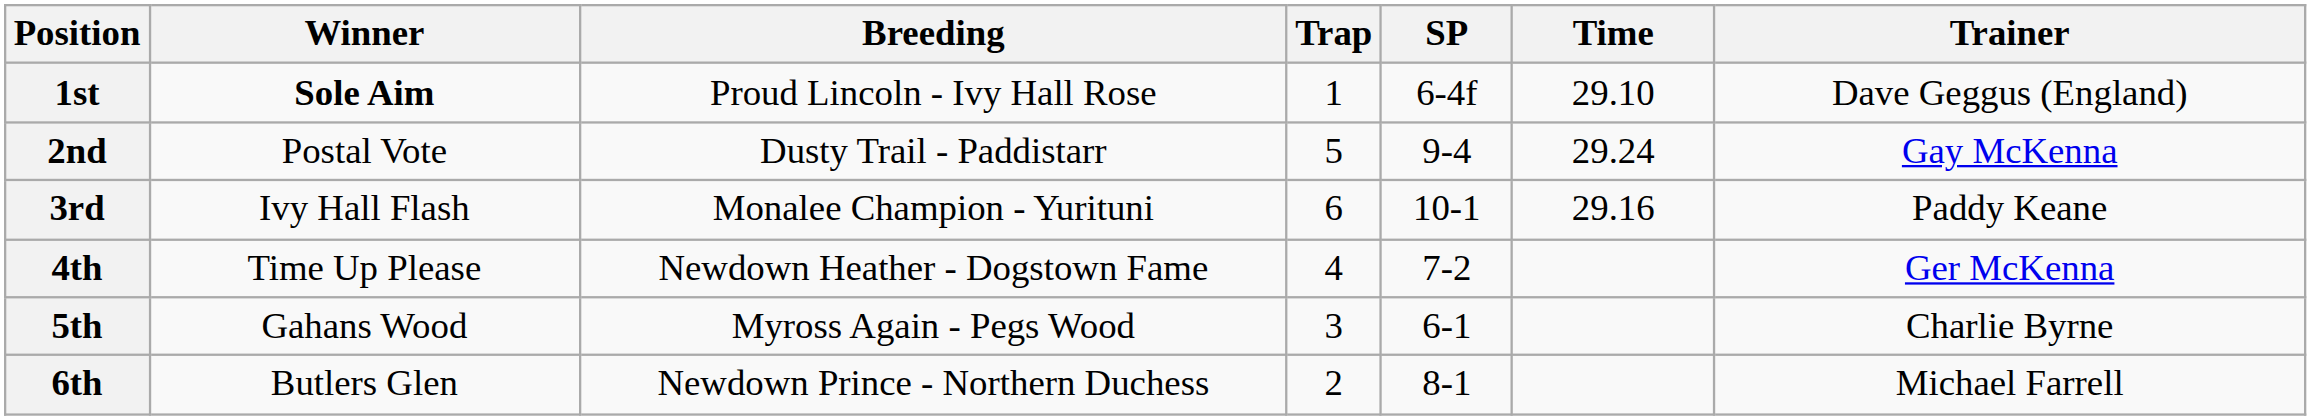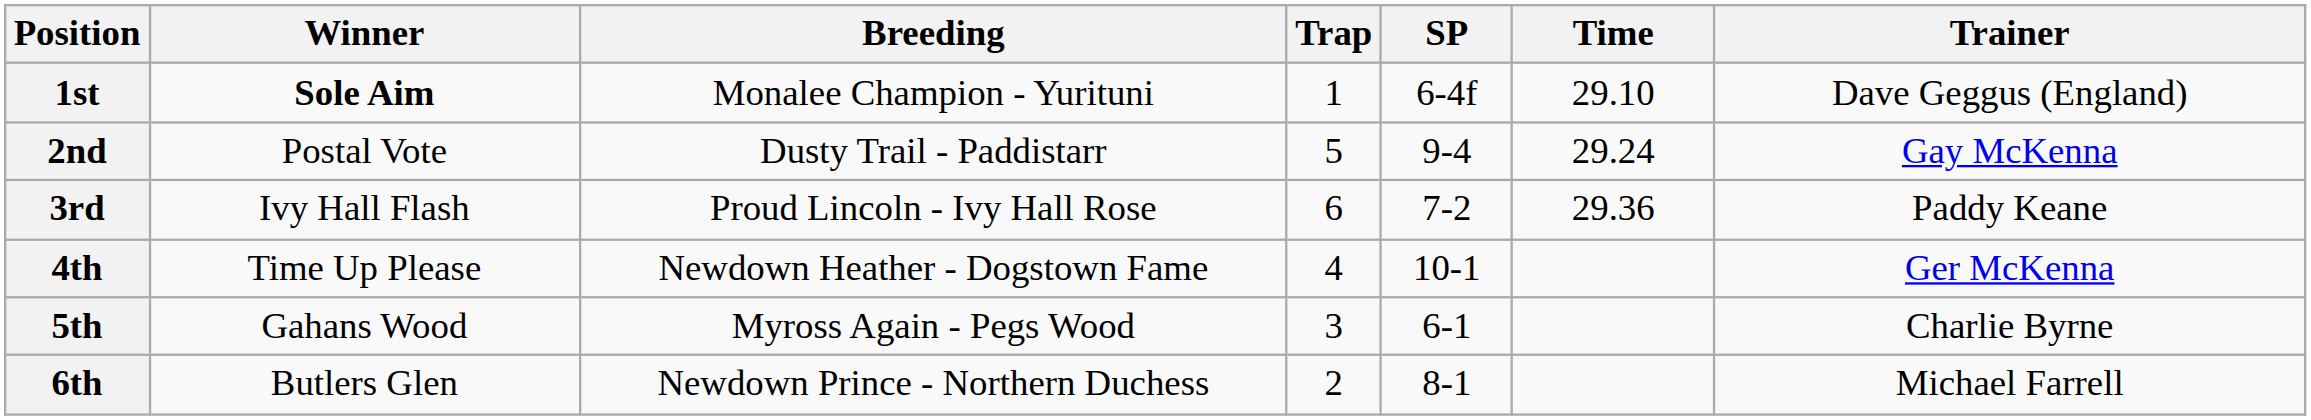1st | Breeding: Proud Lincoln - Ivy Hall Rose -> Monalee Champion - Yurituni
3rd | Breeding: Monalee Champion - Yurituni -> Proud Lincoln - Ivy Hall Rose
3rd | SP: 10-1 -> 7-2
3rd | Time: 29.16 -> 29.36
4th | SP: 7-2 -> 10-1
